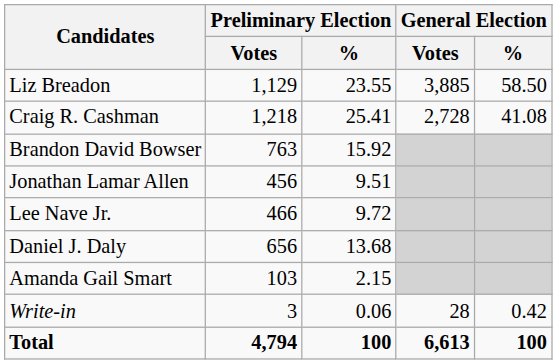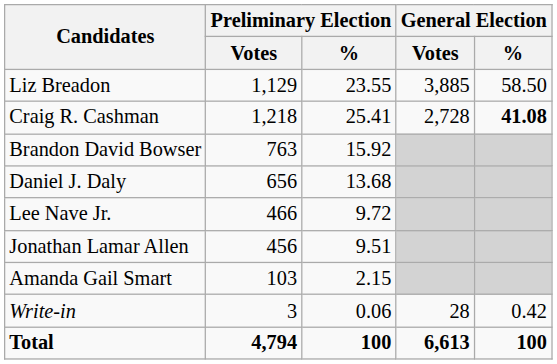Craig R. Cashman | General Election / %: normal -> bold
rows swapped: Daniel J. Daly <-> Jonathan Lamar Allen
